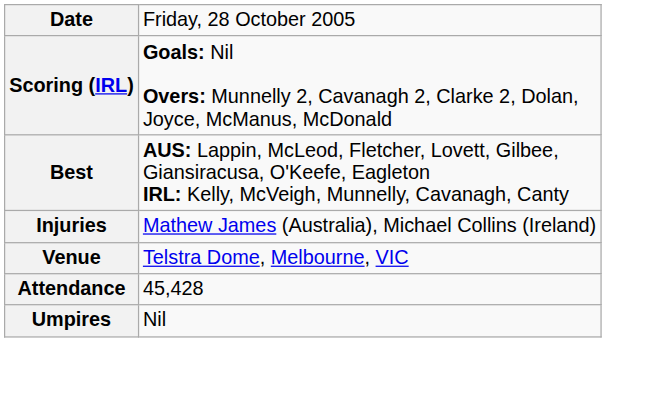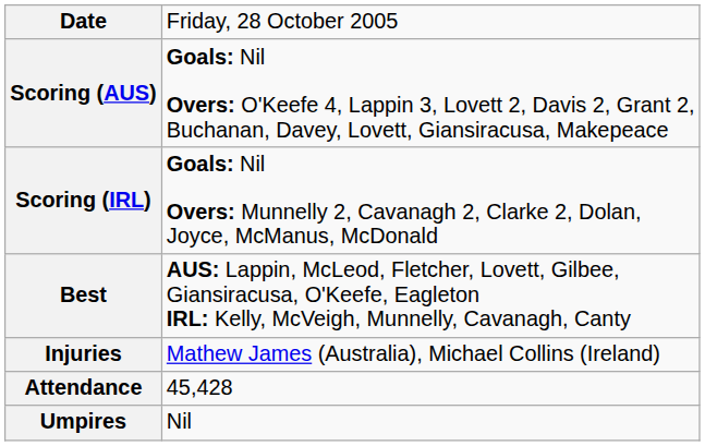+ row: Scoring (AUS) | Goals: Nil Overs: O'Keefe 4, Lappin 3, Lovett 2, Davis 2, Grant 2, Buchanan, Davey, Lovett, Giansiracusa, Makepeace
- row: Venue | Telstra Dome, Melbourne, VIC
